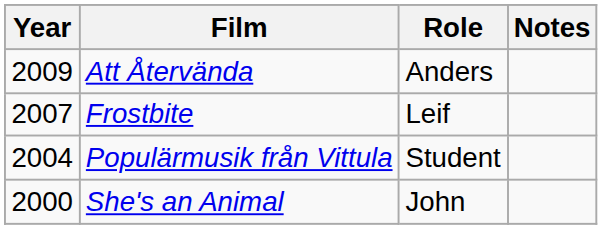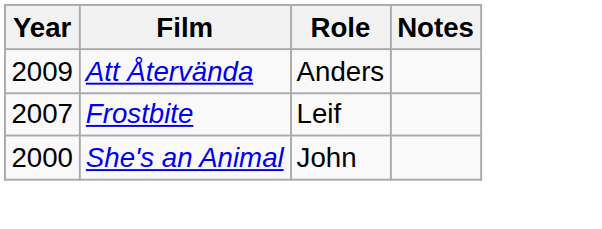- row: 2004 | Populärmusik från Vittula | Student
